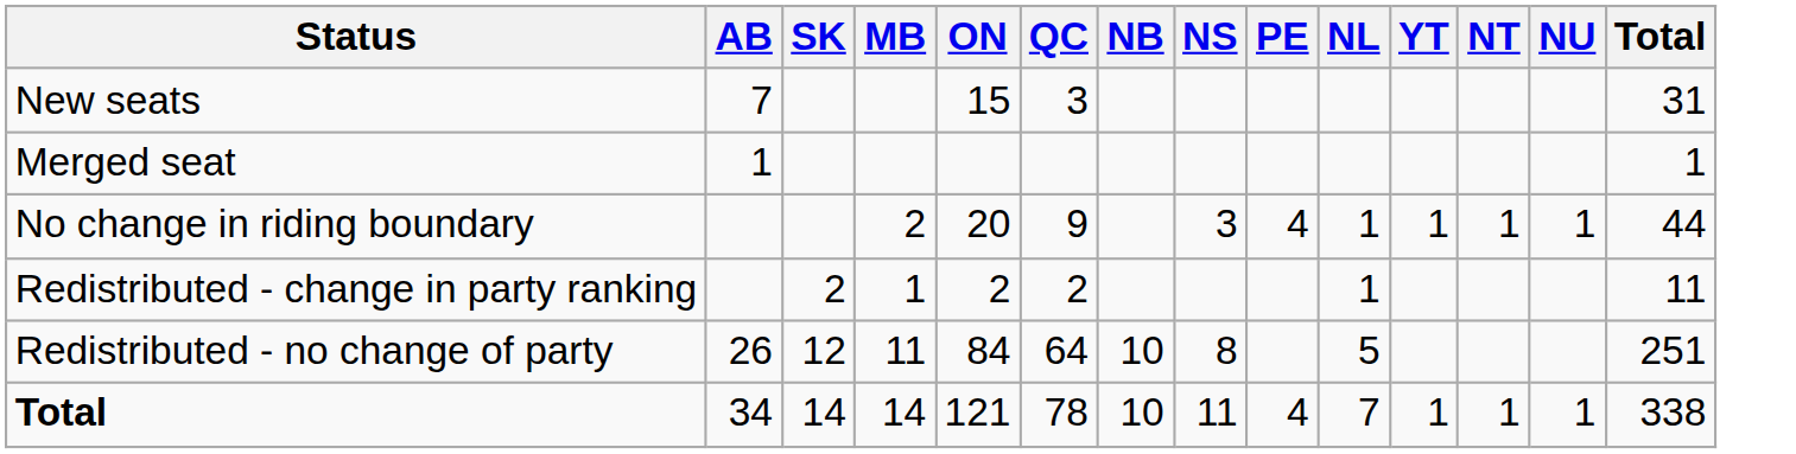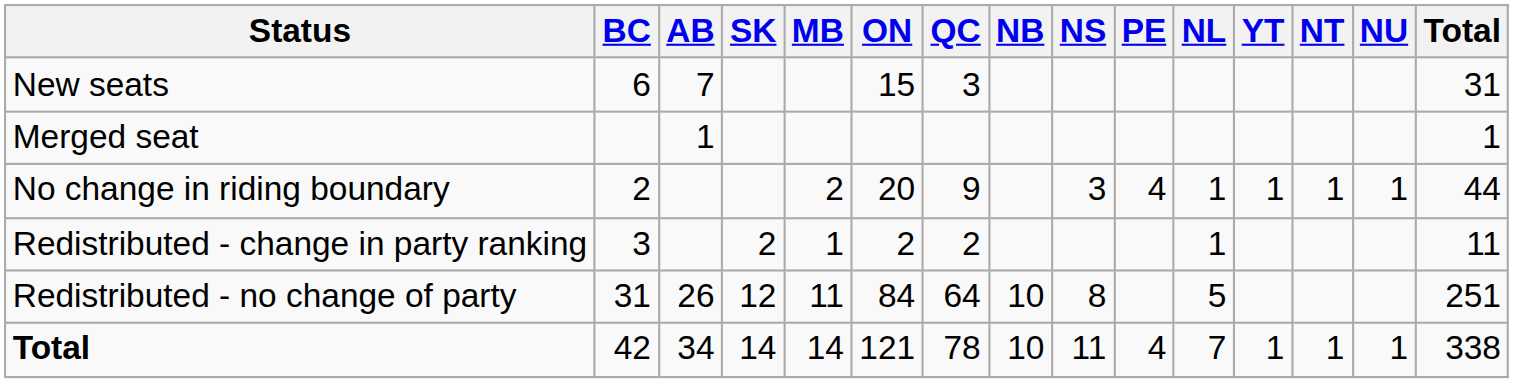+ column: BC | 6 | 2 | 3 | 31 | 42
